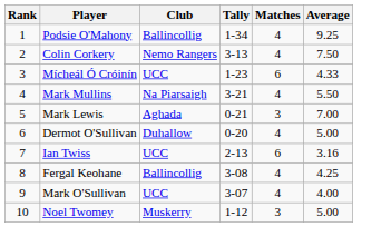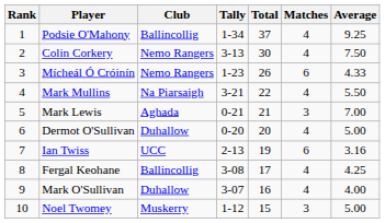+ column: Total | 37 | 30 | 26 | 22 | 21 | 20 | 19 | 17 | 16 | 15
Mícheál Ó Cróinín | Club: UCC -> Nemo Rangers
Mark O'Sullivan | Club: UCC -> Duhallow
